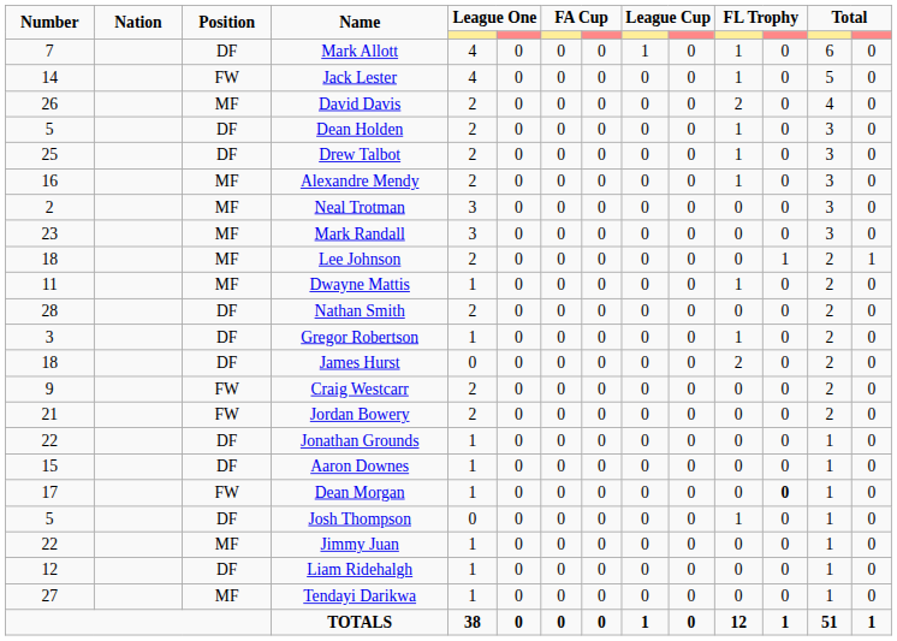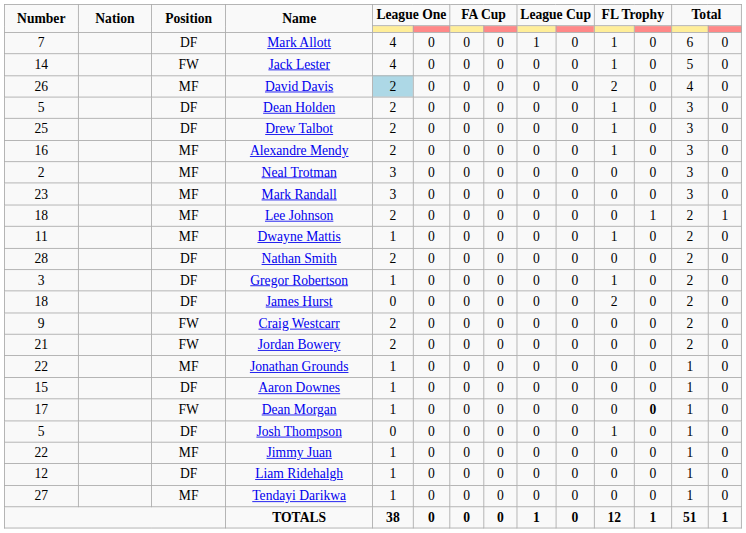David Davis | column 5: no background -> lightblue background
Jonathan Grounds | Position: DF -> MF
